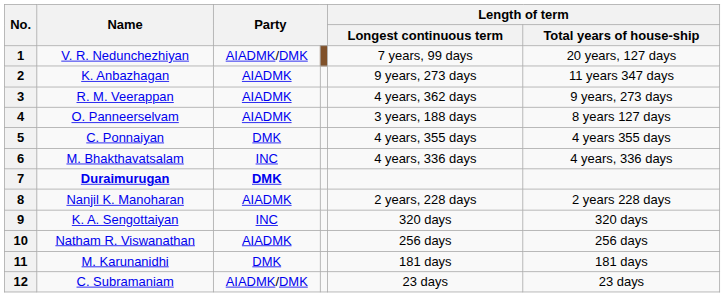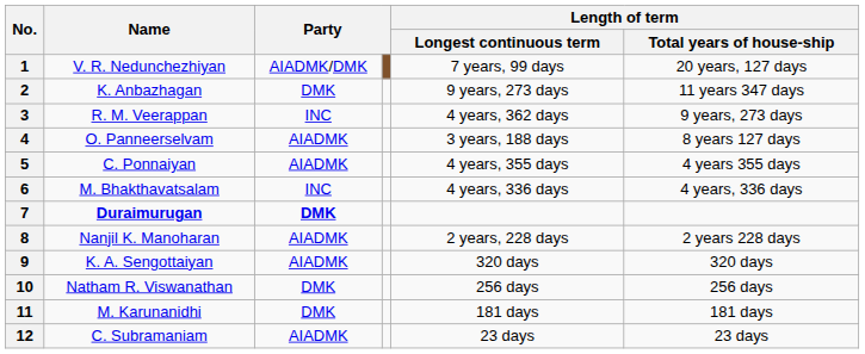2 | column 3: AIADMK -> DMK
3 | column 3: AIADMK -> INC
5 | column 3: DMK -> AIADMK
9 | column 3: INC -> AIADMK
10 | column 3: AIADMK -> DMK
12 | column 3: AIADMK/DMK -> AIADMK
